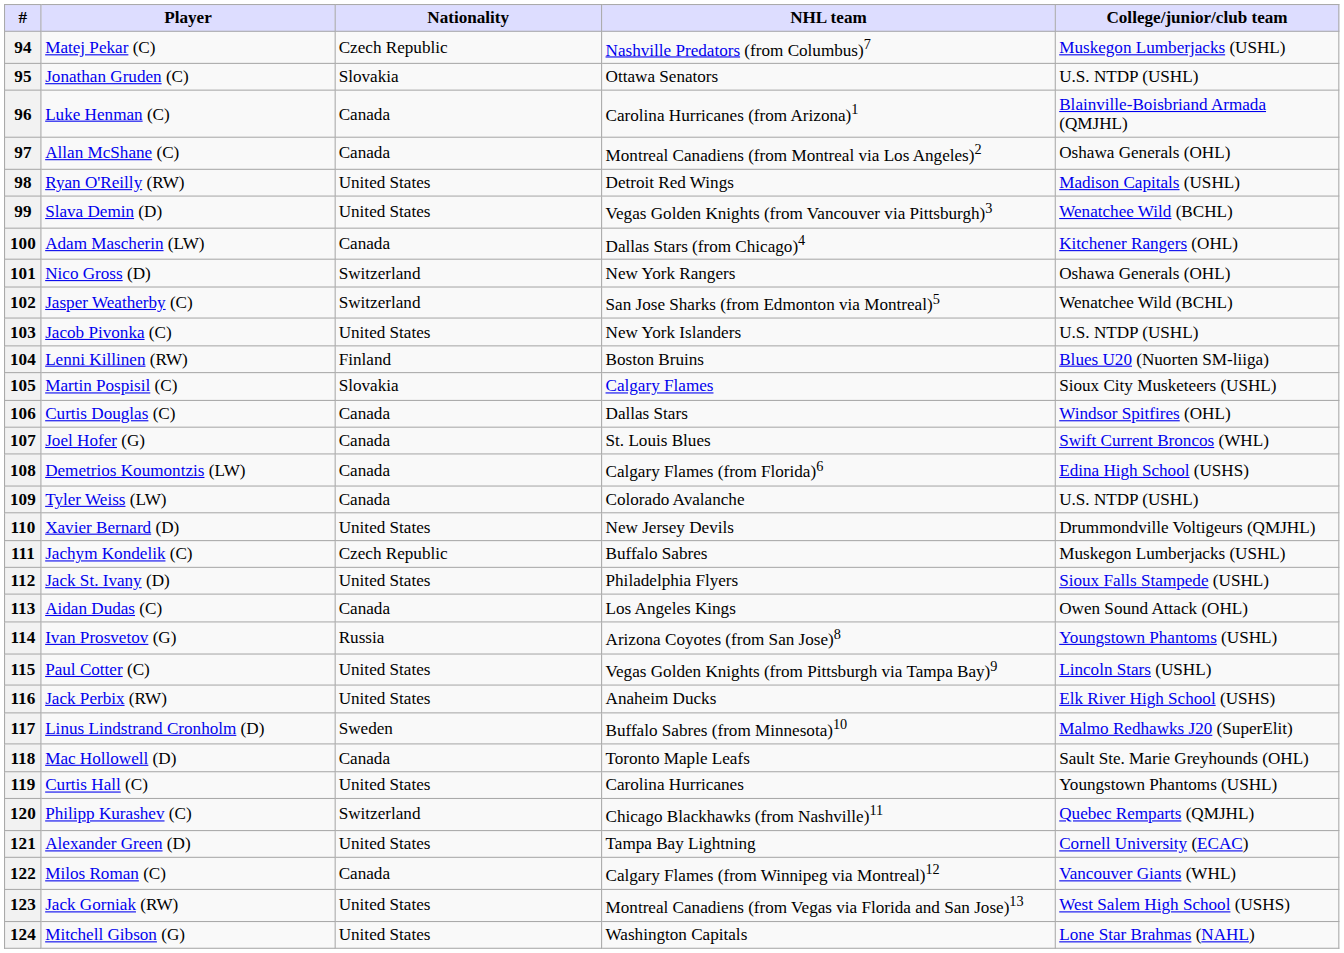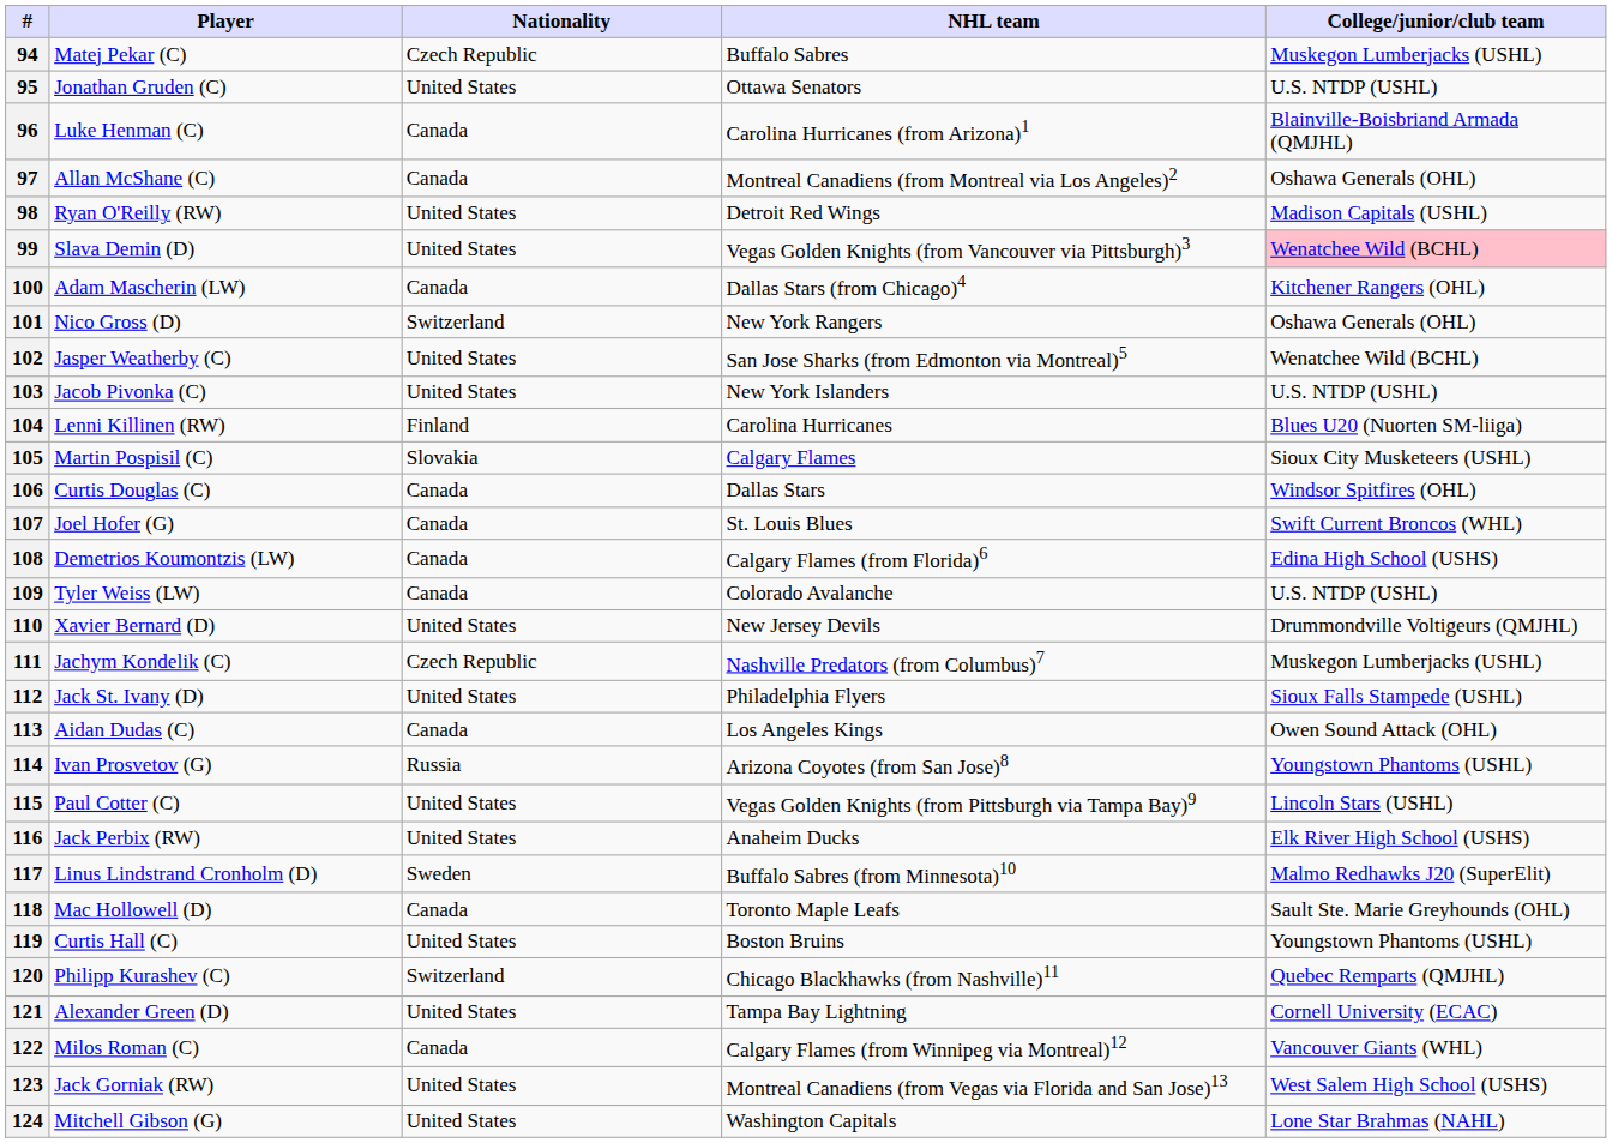94 | NHL team: Nashville Predators (from Columbus)7 -> Buffalo Sabres
95 | Nationality: Slovakia -> United States
99 | College/junior/club team: no background -> pink background
102 | Nationality: Switzerland -> United States
104 | NHL team: Boston Bruins -> Carolina Hurricanes
111 | NHL team: Buffalo Sabres -> Nashville Predators (from Columbus)7
119 | NHL team: Carolina Hurricanes -> Boston Bruins
